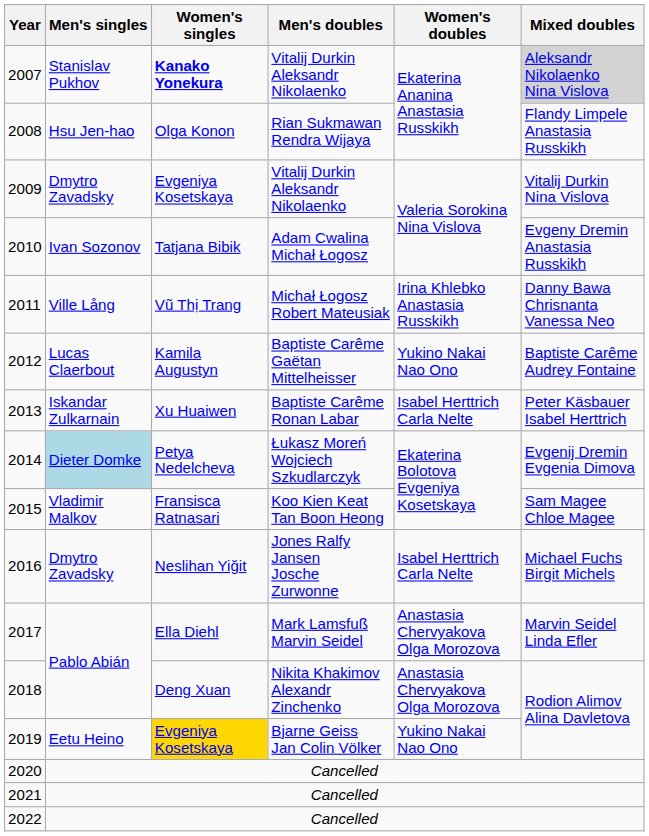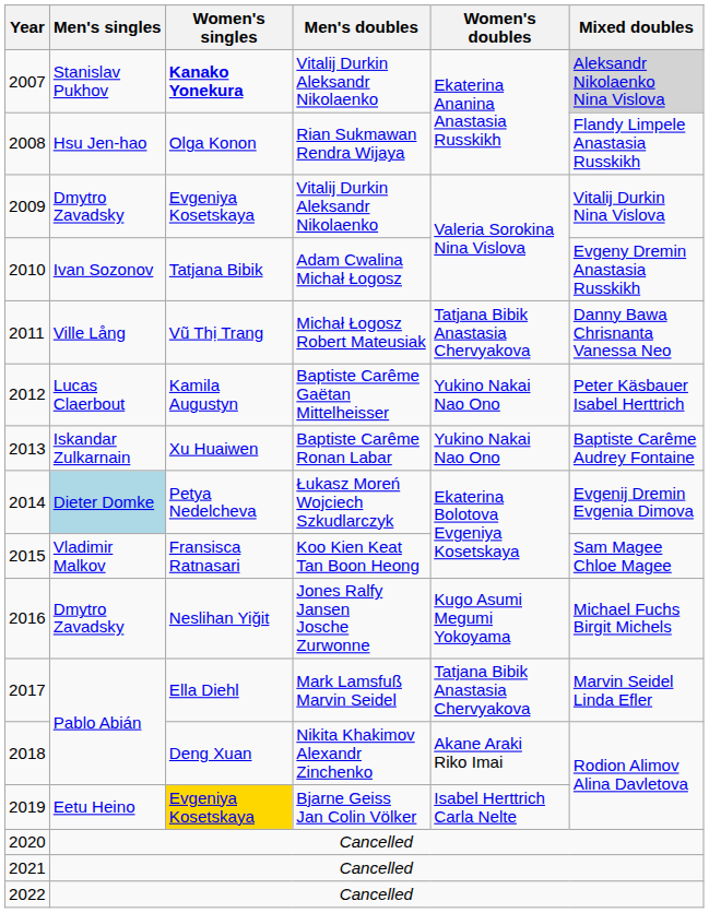2011 | Women's doubles: Irina Khlebko Anastasia Russkikh -> Tatjana Bibik Anastasia Chervyakova
2012 | Mixed doubles: Baptiste Carême Audrey Fontaine -> Peter Käsbauer Isabel Herttrich
2013 | Women's doubles: Isabel Herttrich Carla Nelte -> Yukino Nakai Nao Ono
2013 | Mixed doubles: Peter Käsbauer Isabel Herttrich -> Baptiste Carême Audrey Fontaine
2016 | Women's doubles: Isabel Herttrich Carla Nelte -> Kugo Asumi Megumi Yokoyama
2017 | Women's doubles: Anastasia Chervyakova Olga Morozova -> Tatjana Bibik Anastasia Chervyakova
2018 | Women's doubles: Anastasia Chervyakova Olga Morozova -> Akane Araki Riko Imai
2019 | Women's doubles: Yukino Nakai Nao Ono -> Isabel Herttrich Carla Nelte
